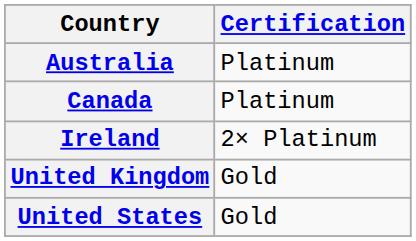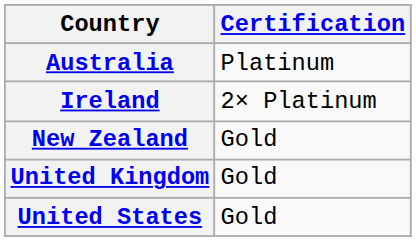- row: Canada | Platinum
+ row: New Zealand | Gold
